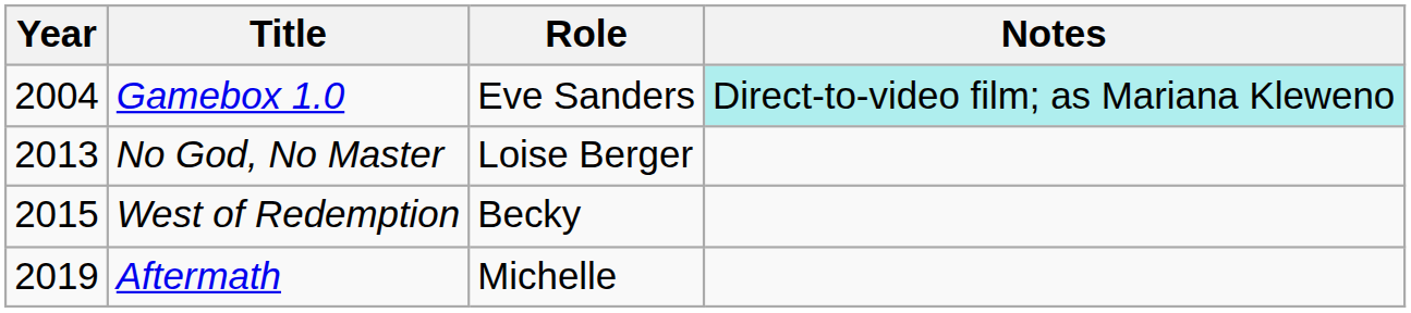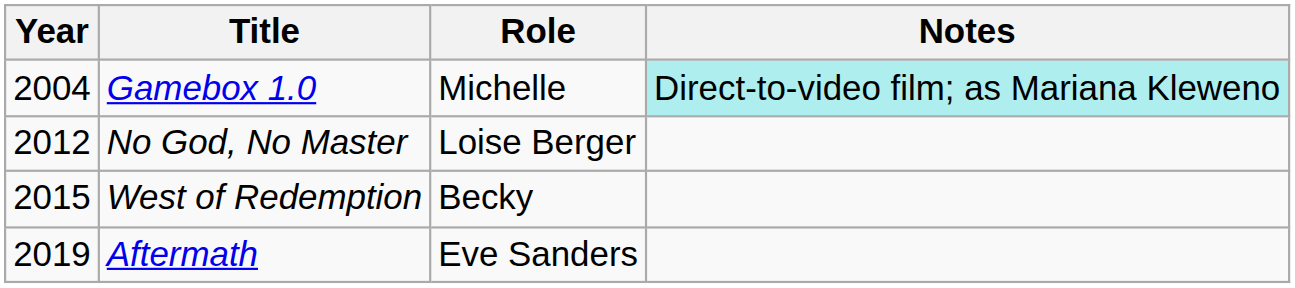Gamebox 1.0 | Role: Eve Sanders -> Michelle
No God, No Master | Year: 2013 -> 2012
Aftermath | Role: Michelle -> Eve Sanders
